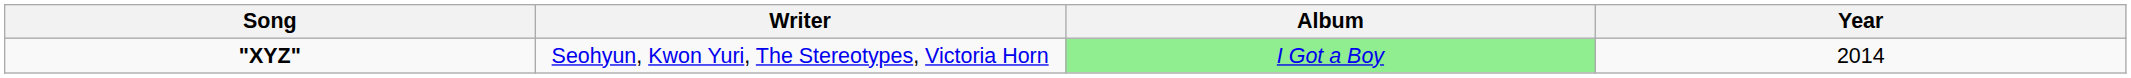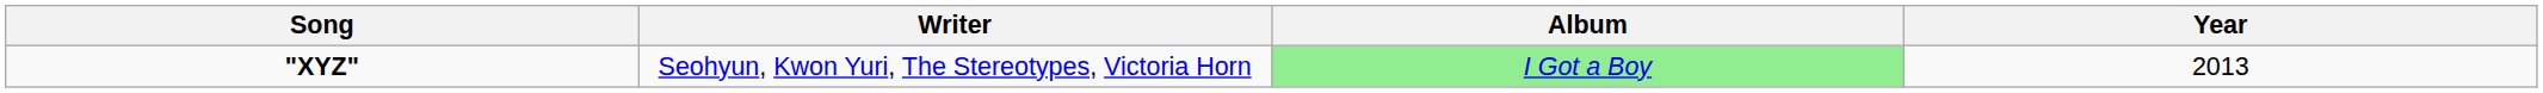"XYZ" | Year: 2014 -> 2013
